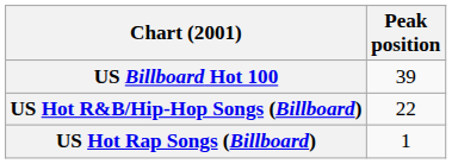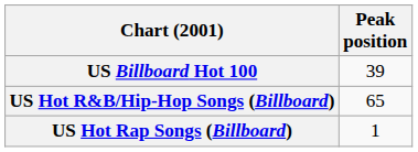US Hot R&B/Hip-Hop Songs (Billboard) | Peak position: 22 -> 65
